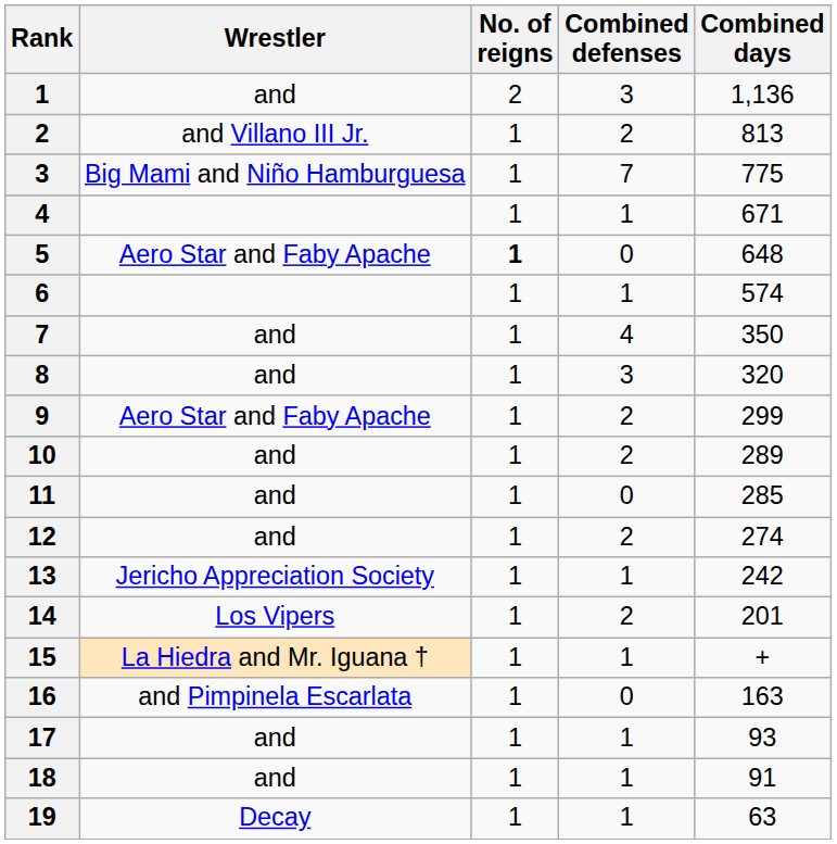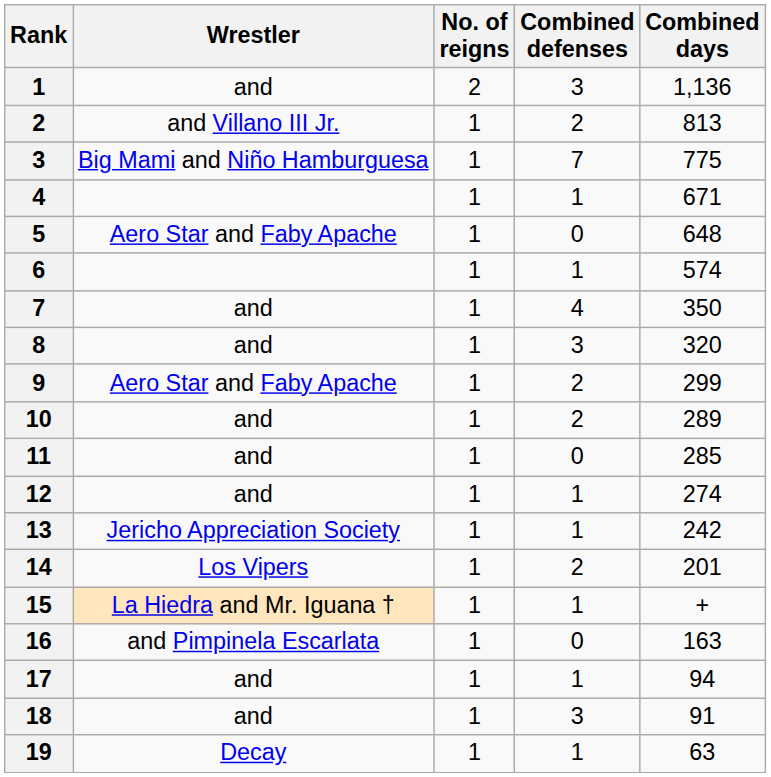5 | No. of reigns: bold -> normal
12 | Combined defenses: 2 -> 1
17 | Combined days: 93 -> 94
18 | Combined defenses: 1 -> 3
